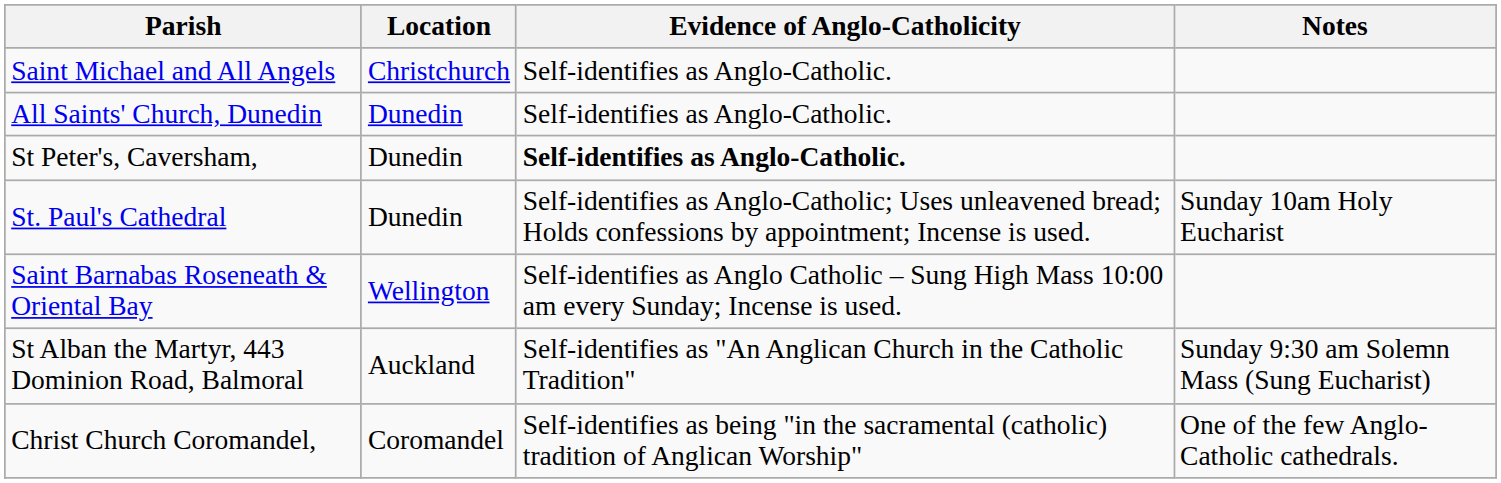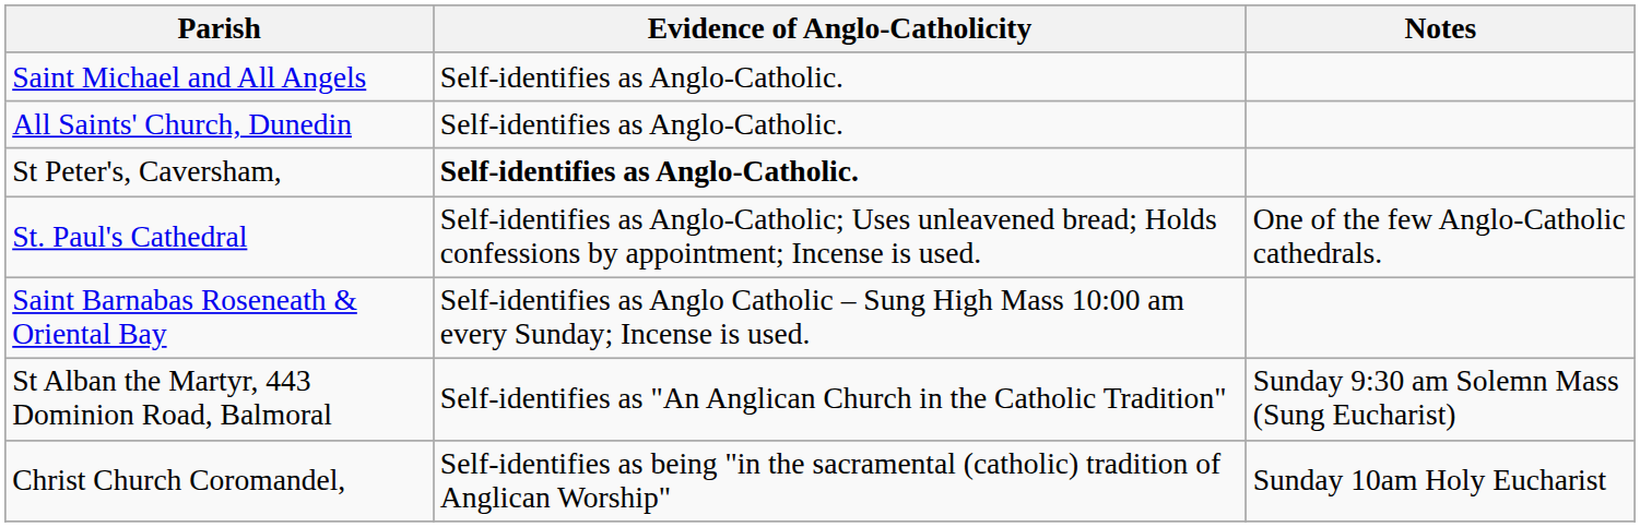- column: Location | Christchurch | Dunedin | Dunedin | Dunedin | Wellington | Auckland | Coromandel
St. Paul's Cathedral | Notes: Sunday 10am Holy Eucharist -> One of the few Anglo-Catholic cathedrals.
Christ Church Coromandel, | Notes: One of the few Anglo-Catholic cathedrals. -> Sunday 10am Holy Eucharist
